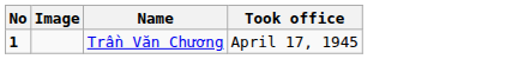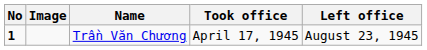+ column: Left office | August 23, 1945
